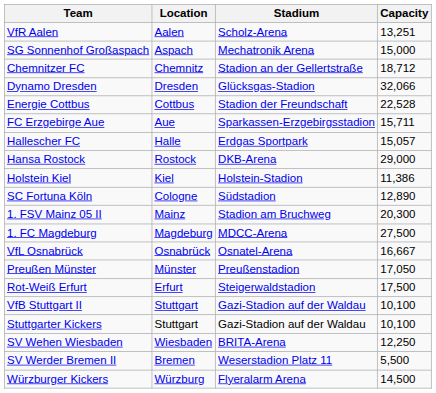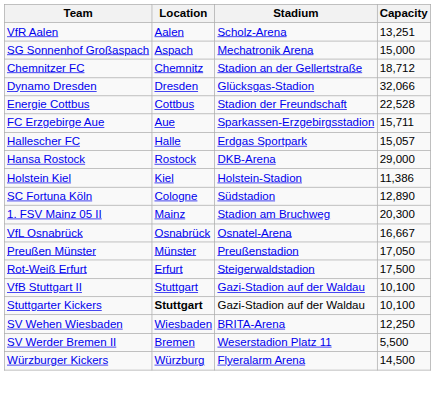- row: 1. FC Magdeburg | Magdeburg | MDCC-Arena | 27,500
Stuttgarter Kickers | Location: normal -> bold
